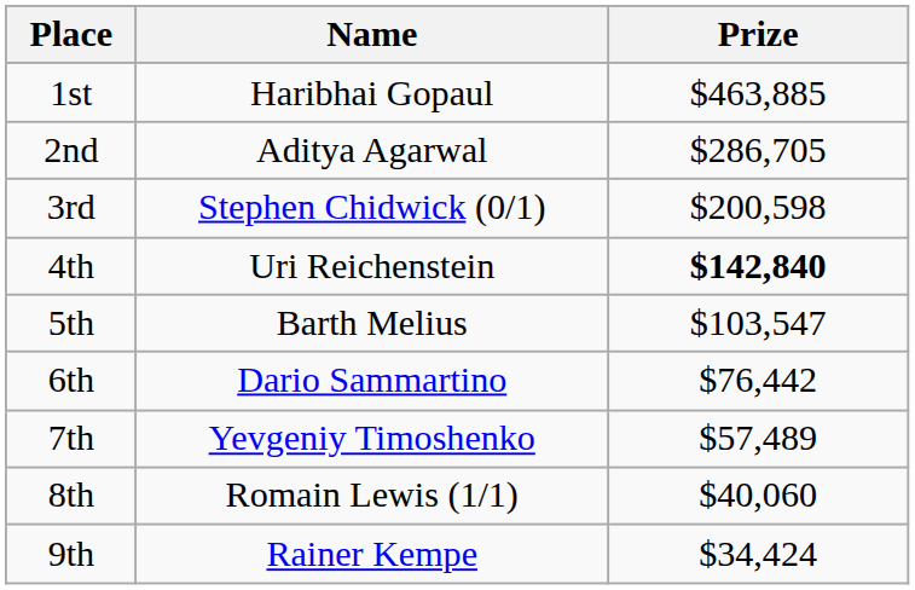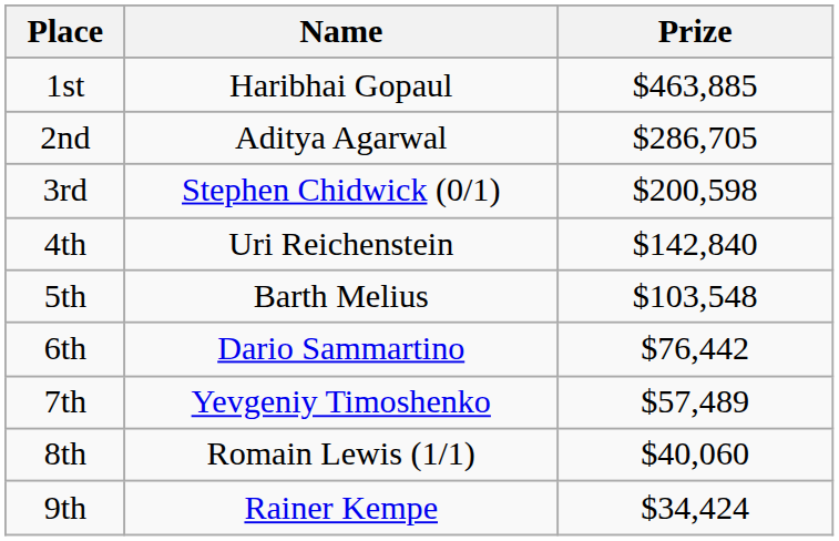4th | Prize: bold -> normal
5th | Prize: $103,547 -> $103,548
